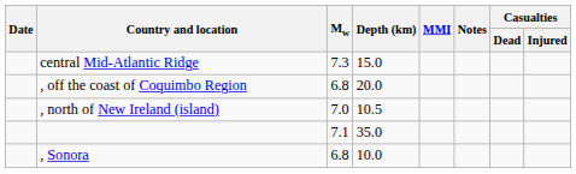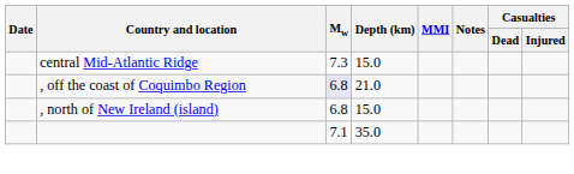, off the coast of Coquimbo Region | Mw: no background -> lavender background
, off the coast of Coquimbo Region | Depth (km): 20.0 -> 21.0
, north of New Ireland (island) | Mw: 7.0 -> 6.8
, north of New Ireland (island) | Depth (km): 10.5 -> 15.0
- row: , Sonora | 6.8 | 10.0
